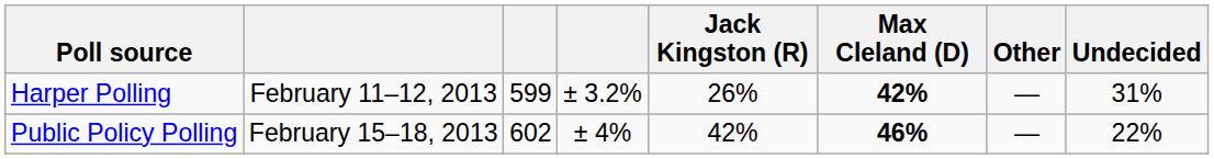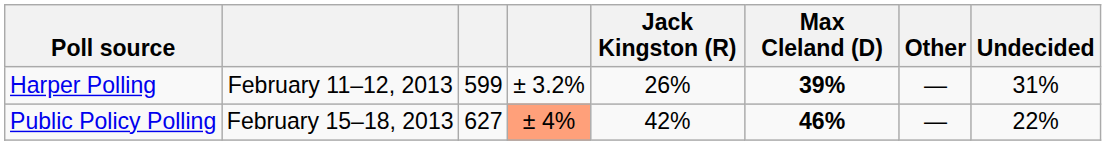Harper Polling | Max Cleland (D): 42% -> 39%
Public Policy Polling | column 3: 602 -> 627
Public Policy Polling | column 4: no background -> lightsalmon background
